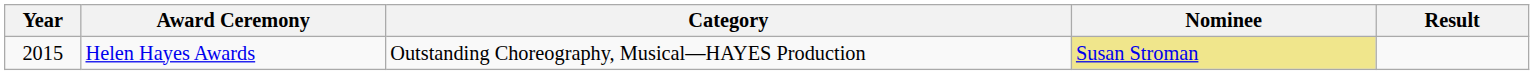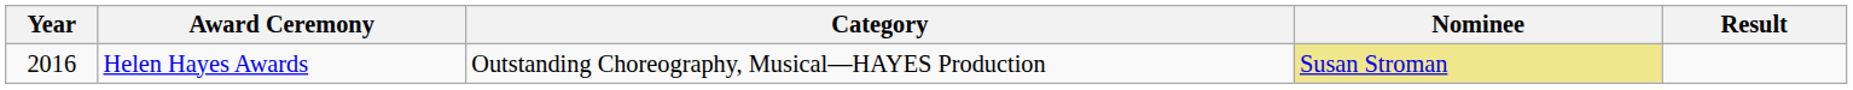Helen Hayes Awards | Year: 2015 -> 2016
